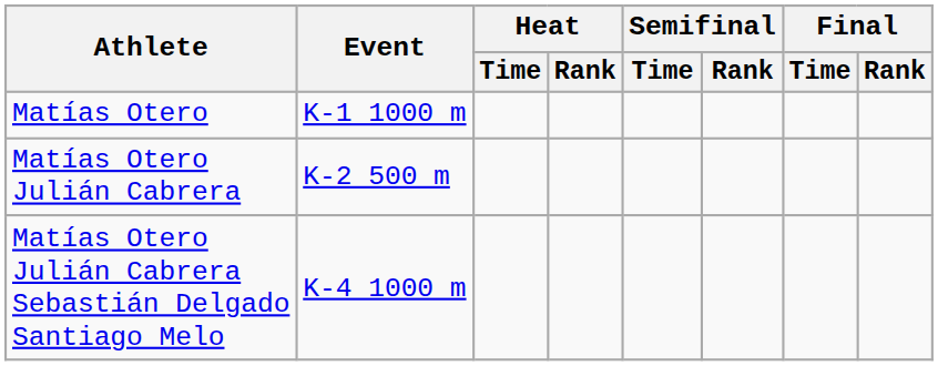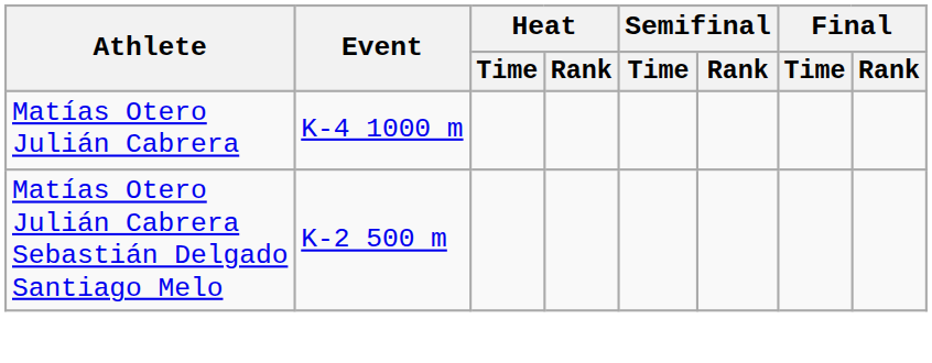- row: Matías Otero | K-1 1000 m
Matías Otero Julián Cabrera | Event: K-2 500 m -> K-4 1000 m
Matías Otero Julián Cabrera Sebastián Delgado Santiago Melo | Event: K-4 1000 m -> K-2 500 m
